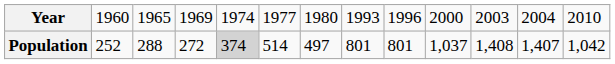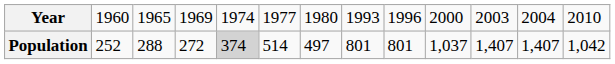Population | column 11: 1,408 -> 1,407
